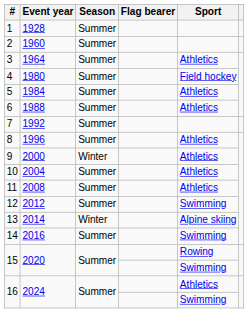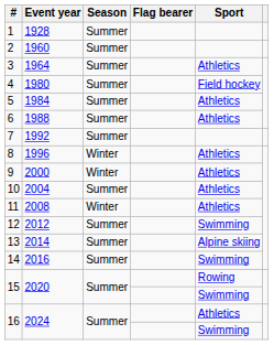8 | Season: Summer -> Winter
11 | Season: Summer -> Winter
13 | Season: Winter -> Summer
